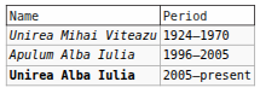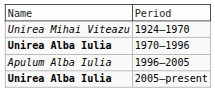+ row: Unirea Alba Iulia | 1970–1996
